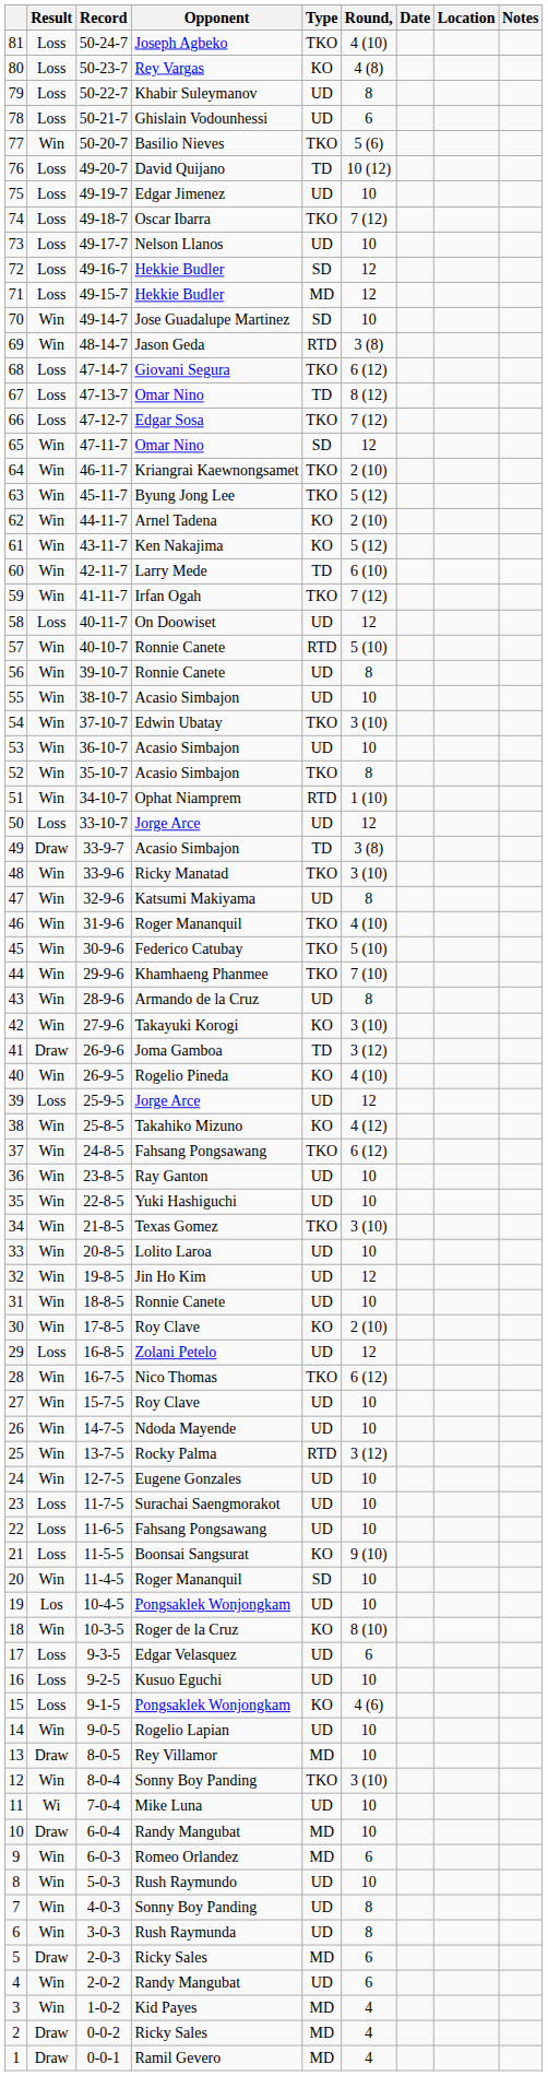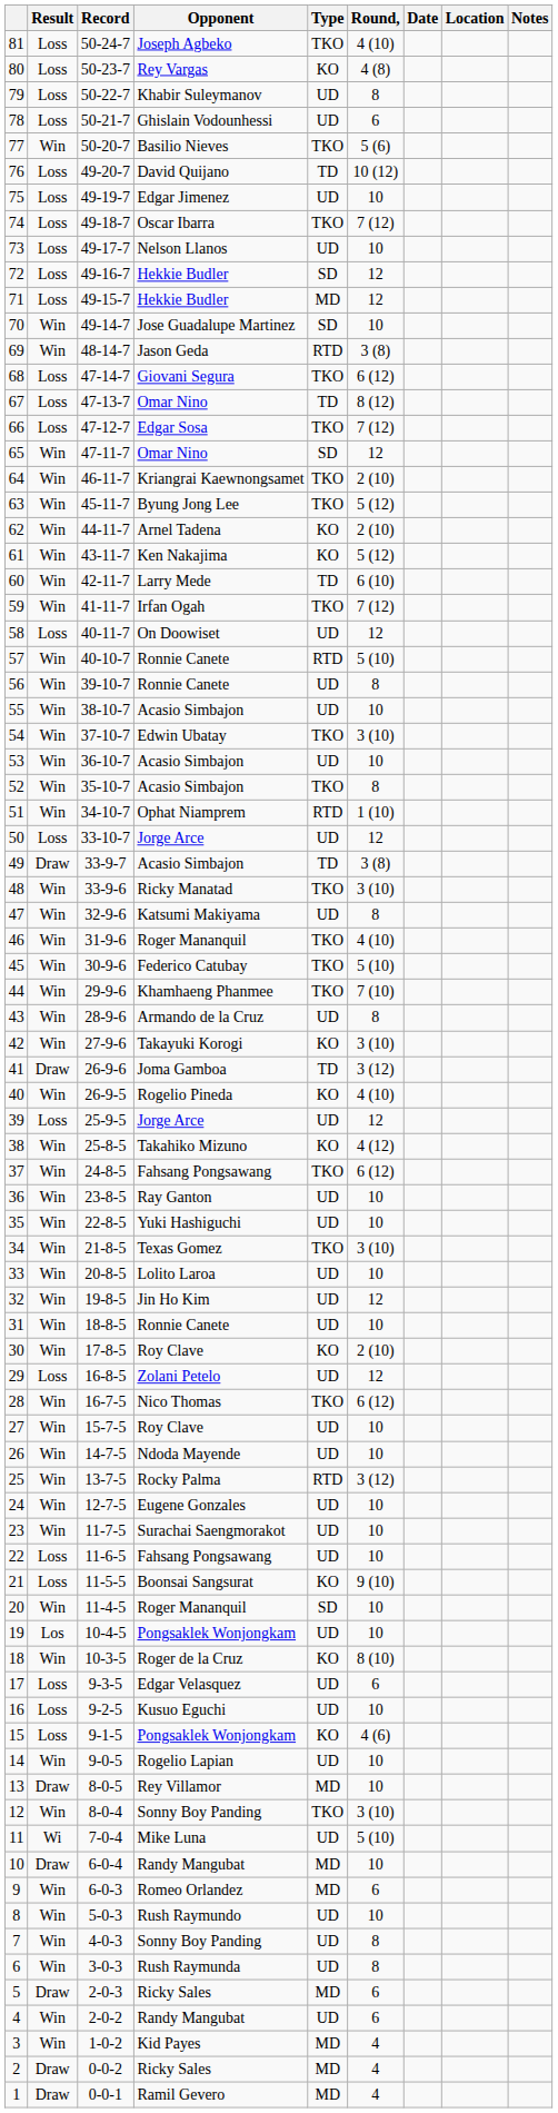23 | Result: Loss -> Win
11 | Round,: 10 -> 5 (10)
